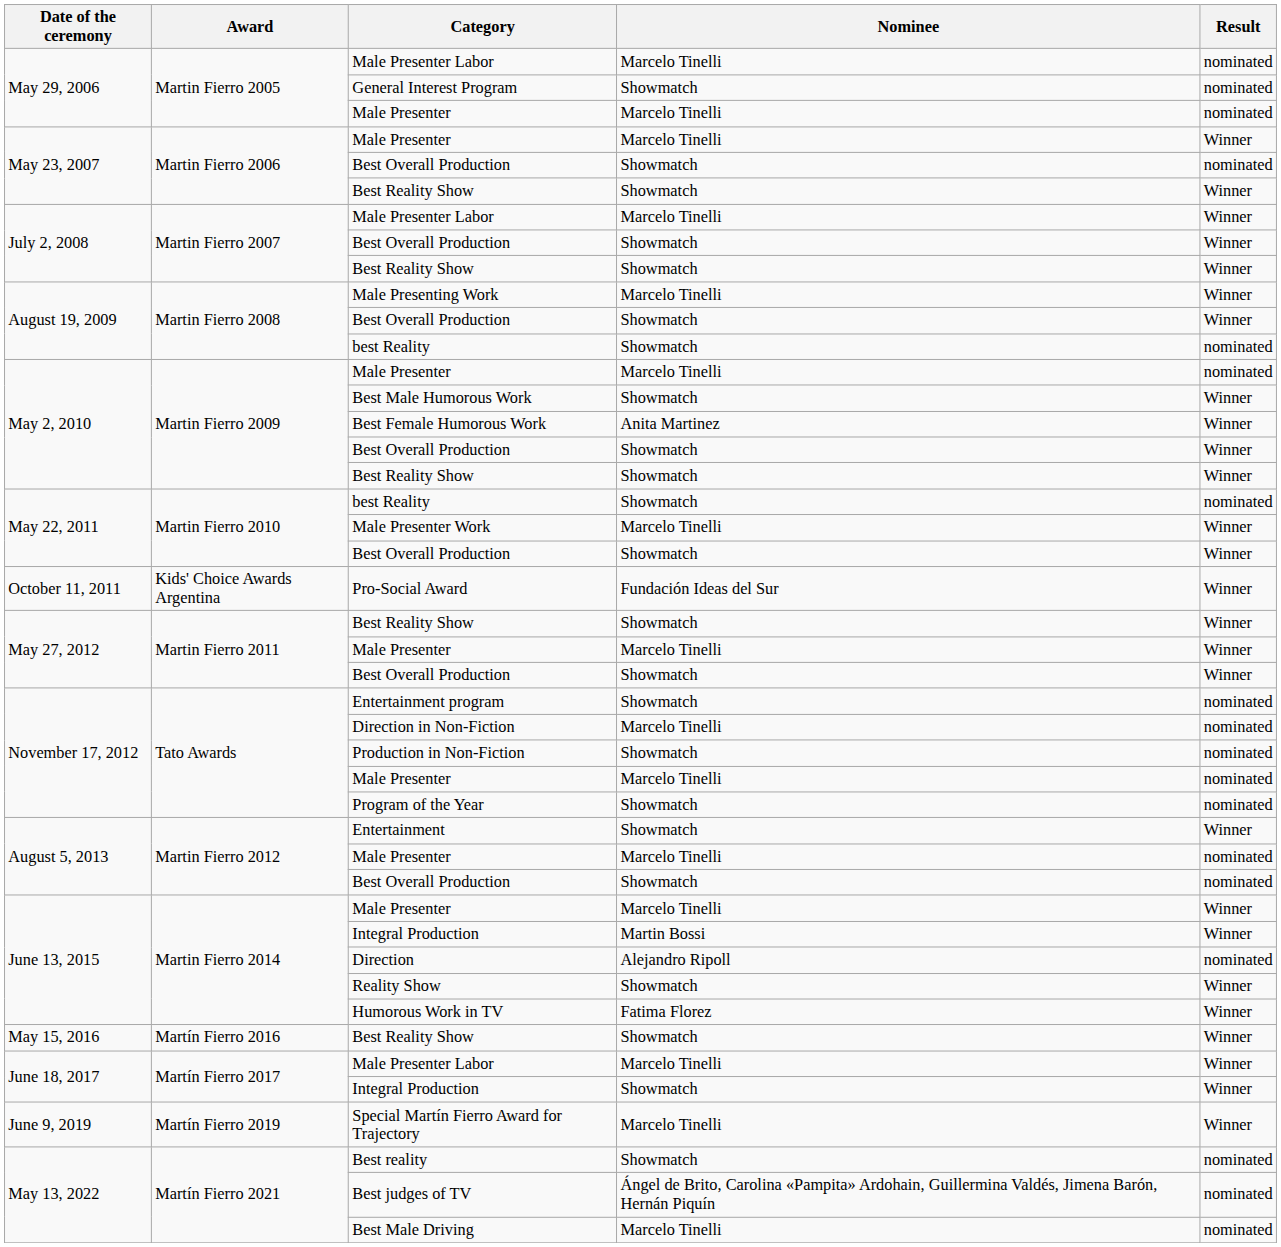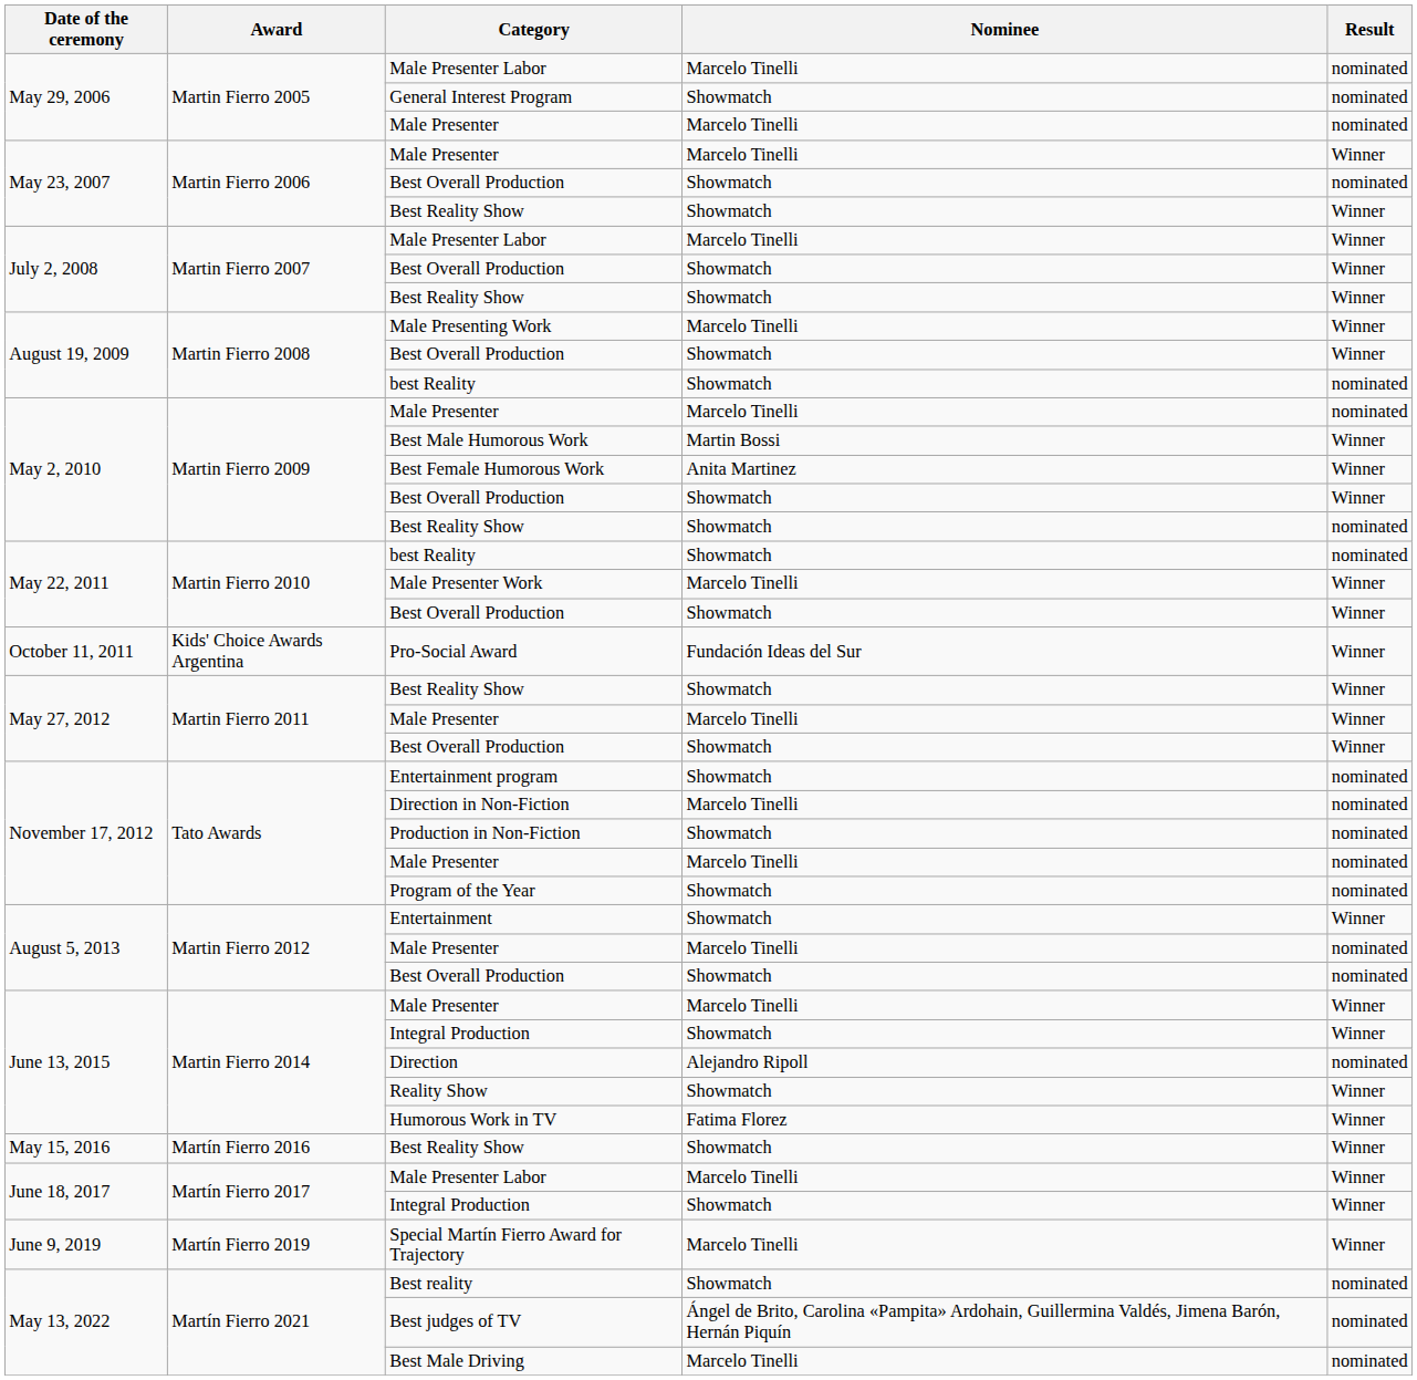Best Male Humorous Work | Nominee: Showmatch -> Martin Bossi
May 2, 2010 / Best Reality Show | Result: Winner -> nominated
June 13, 2015 / Integral Production | Nominee: Martin Bossi -> Showmatch
